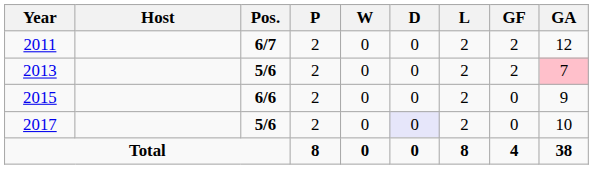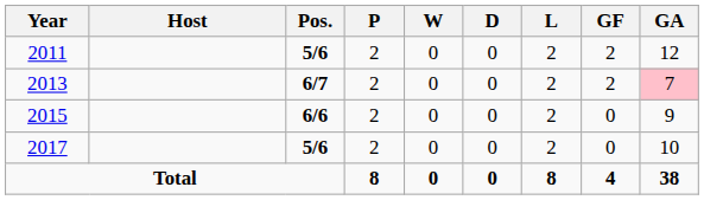2011 | Pos.: 6/7 -> 5/6
2013 | Pos.: 5/6 -> 6/7
2017 | D: lavender background -> no background
